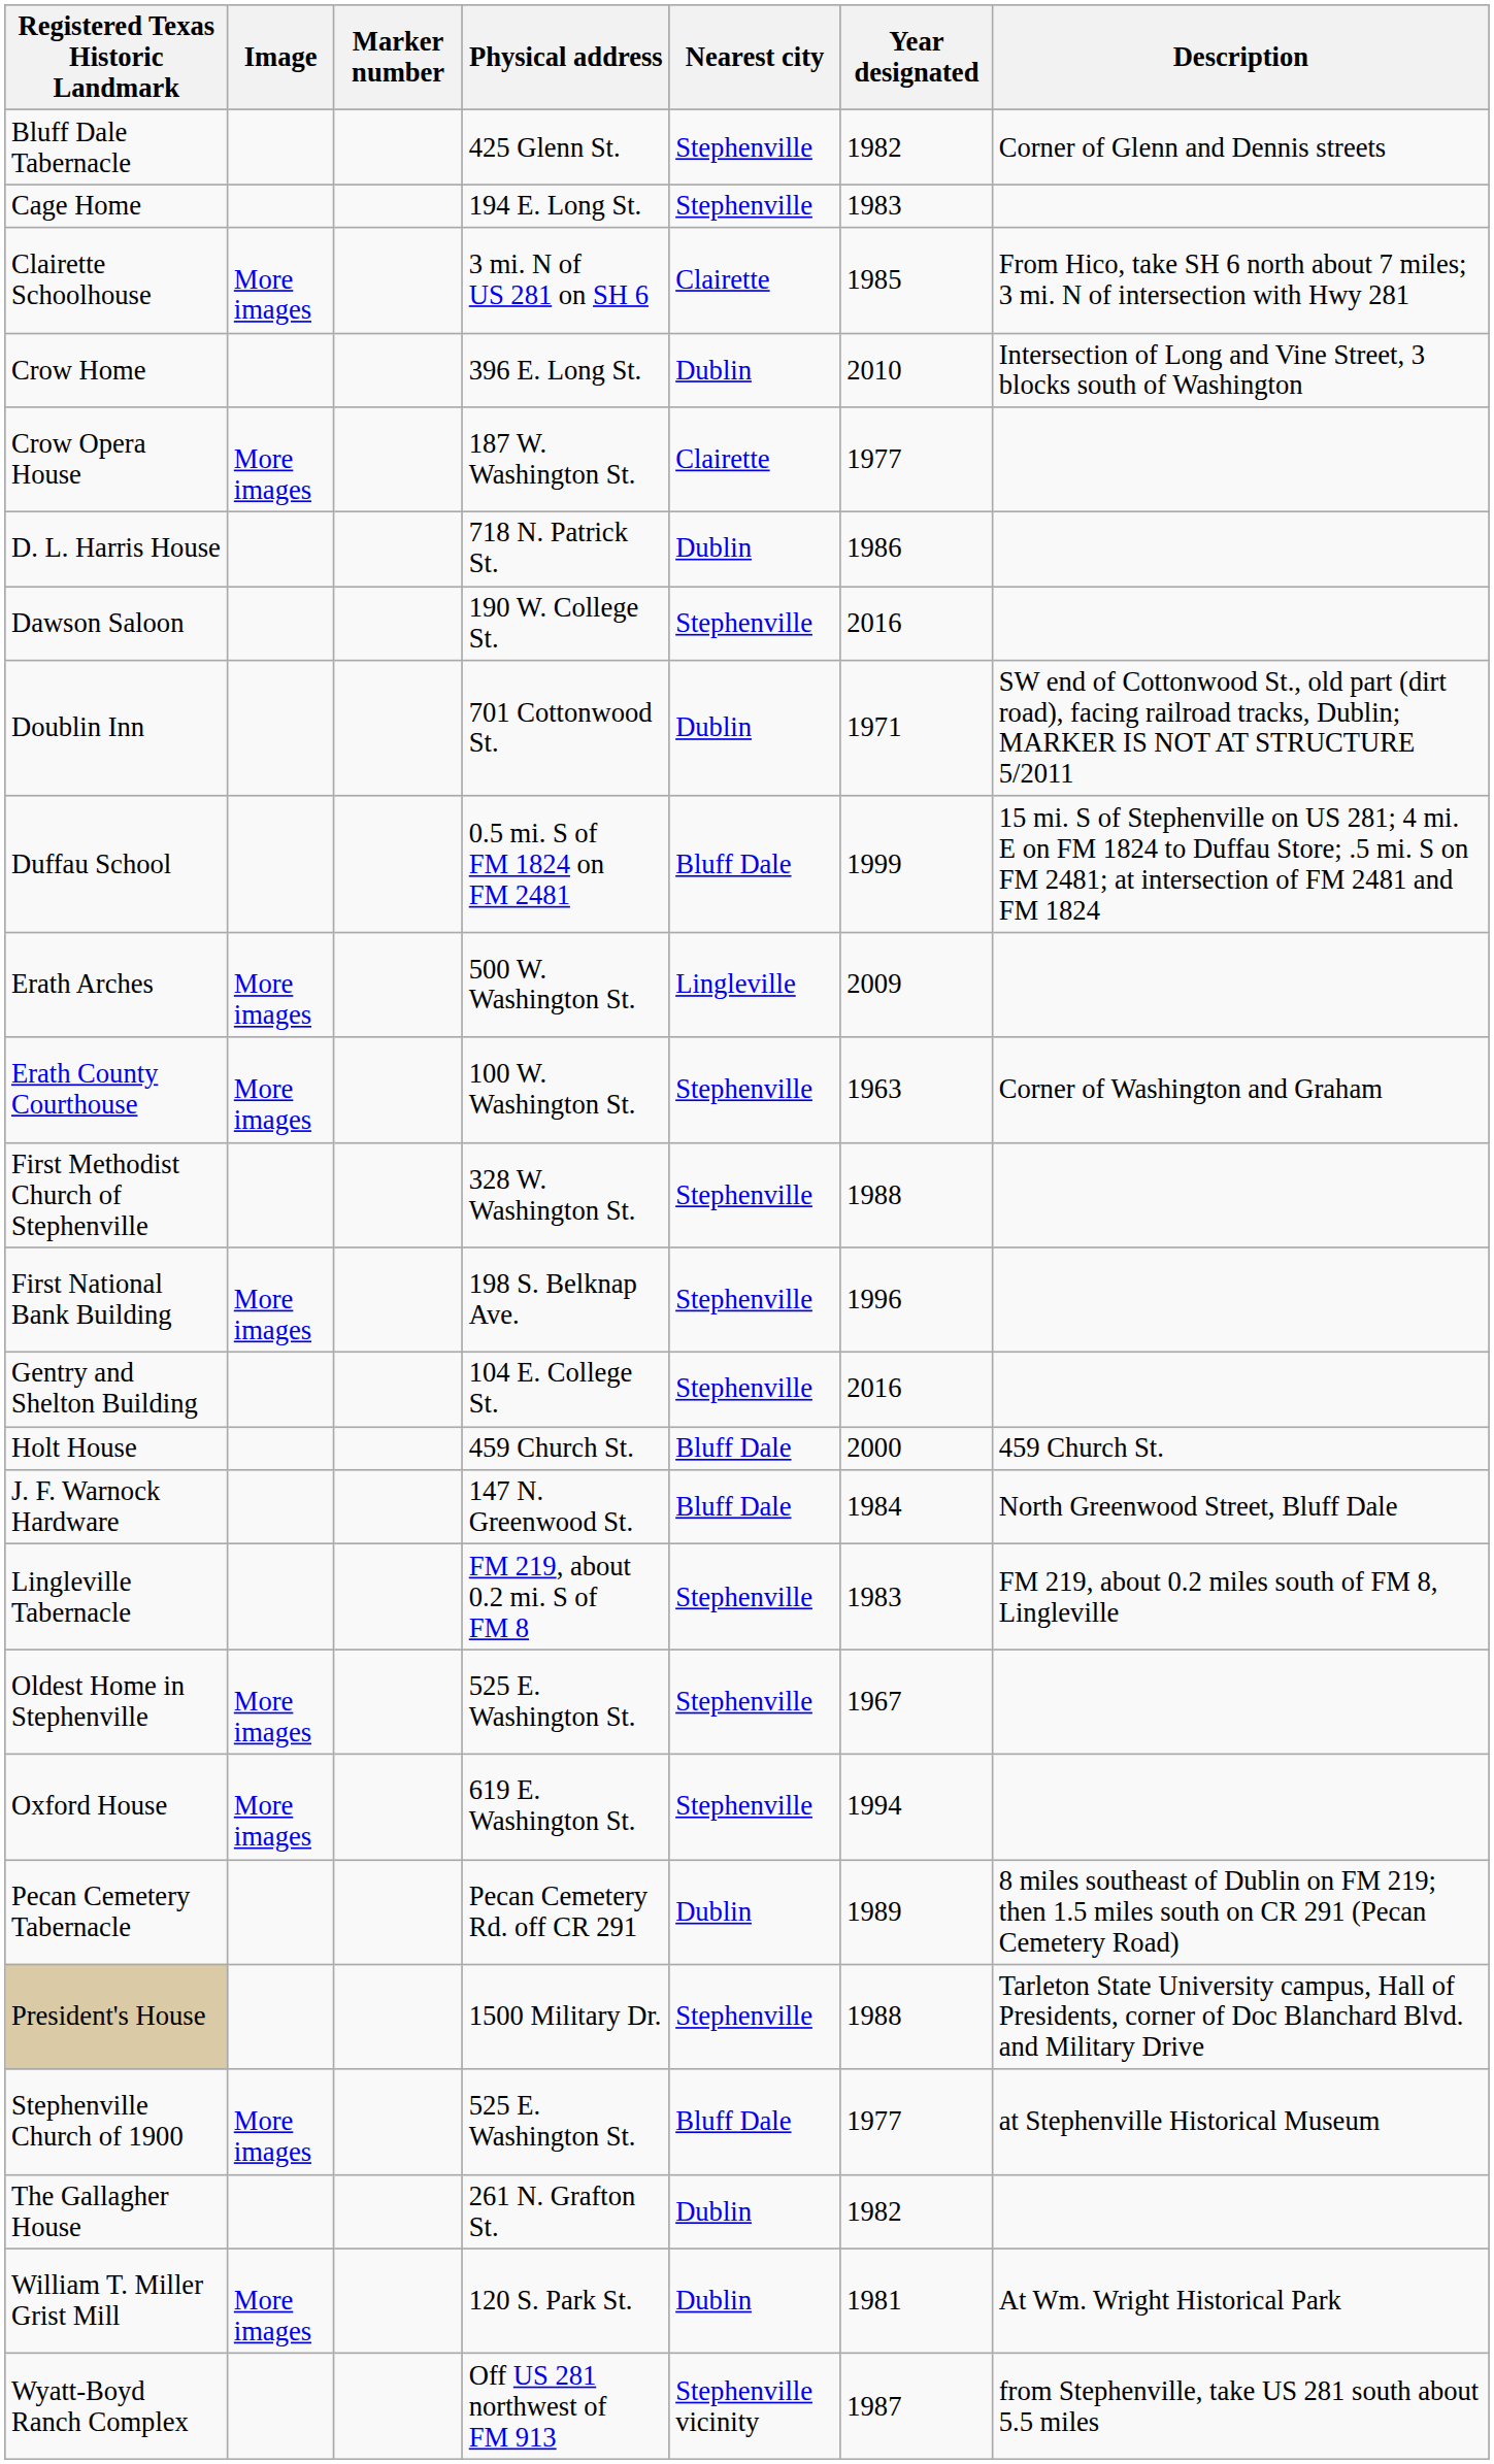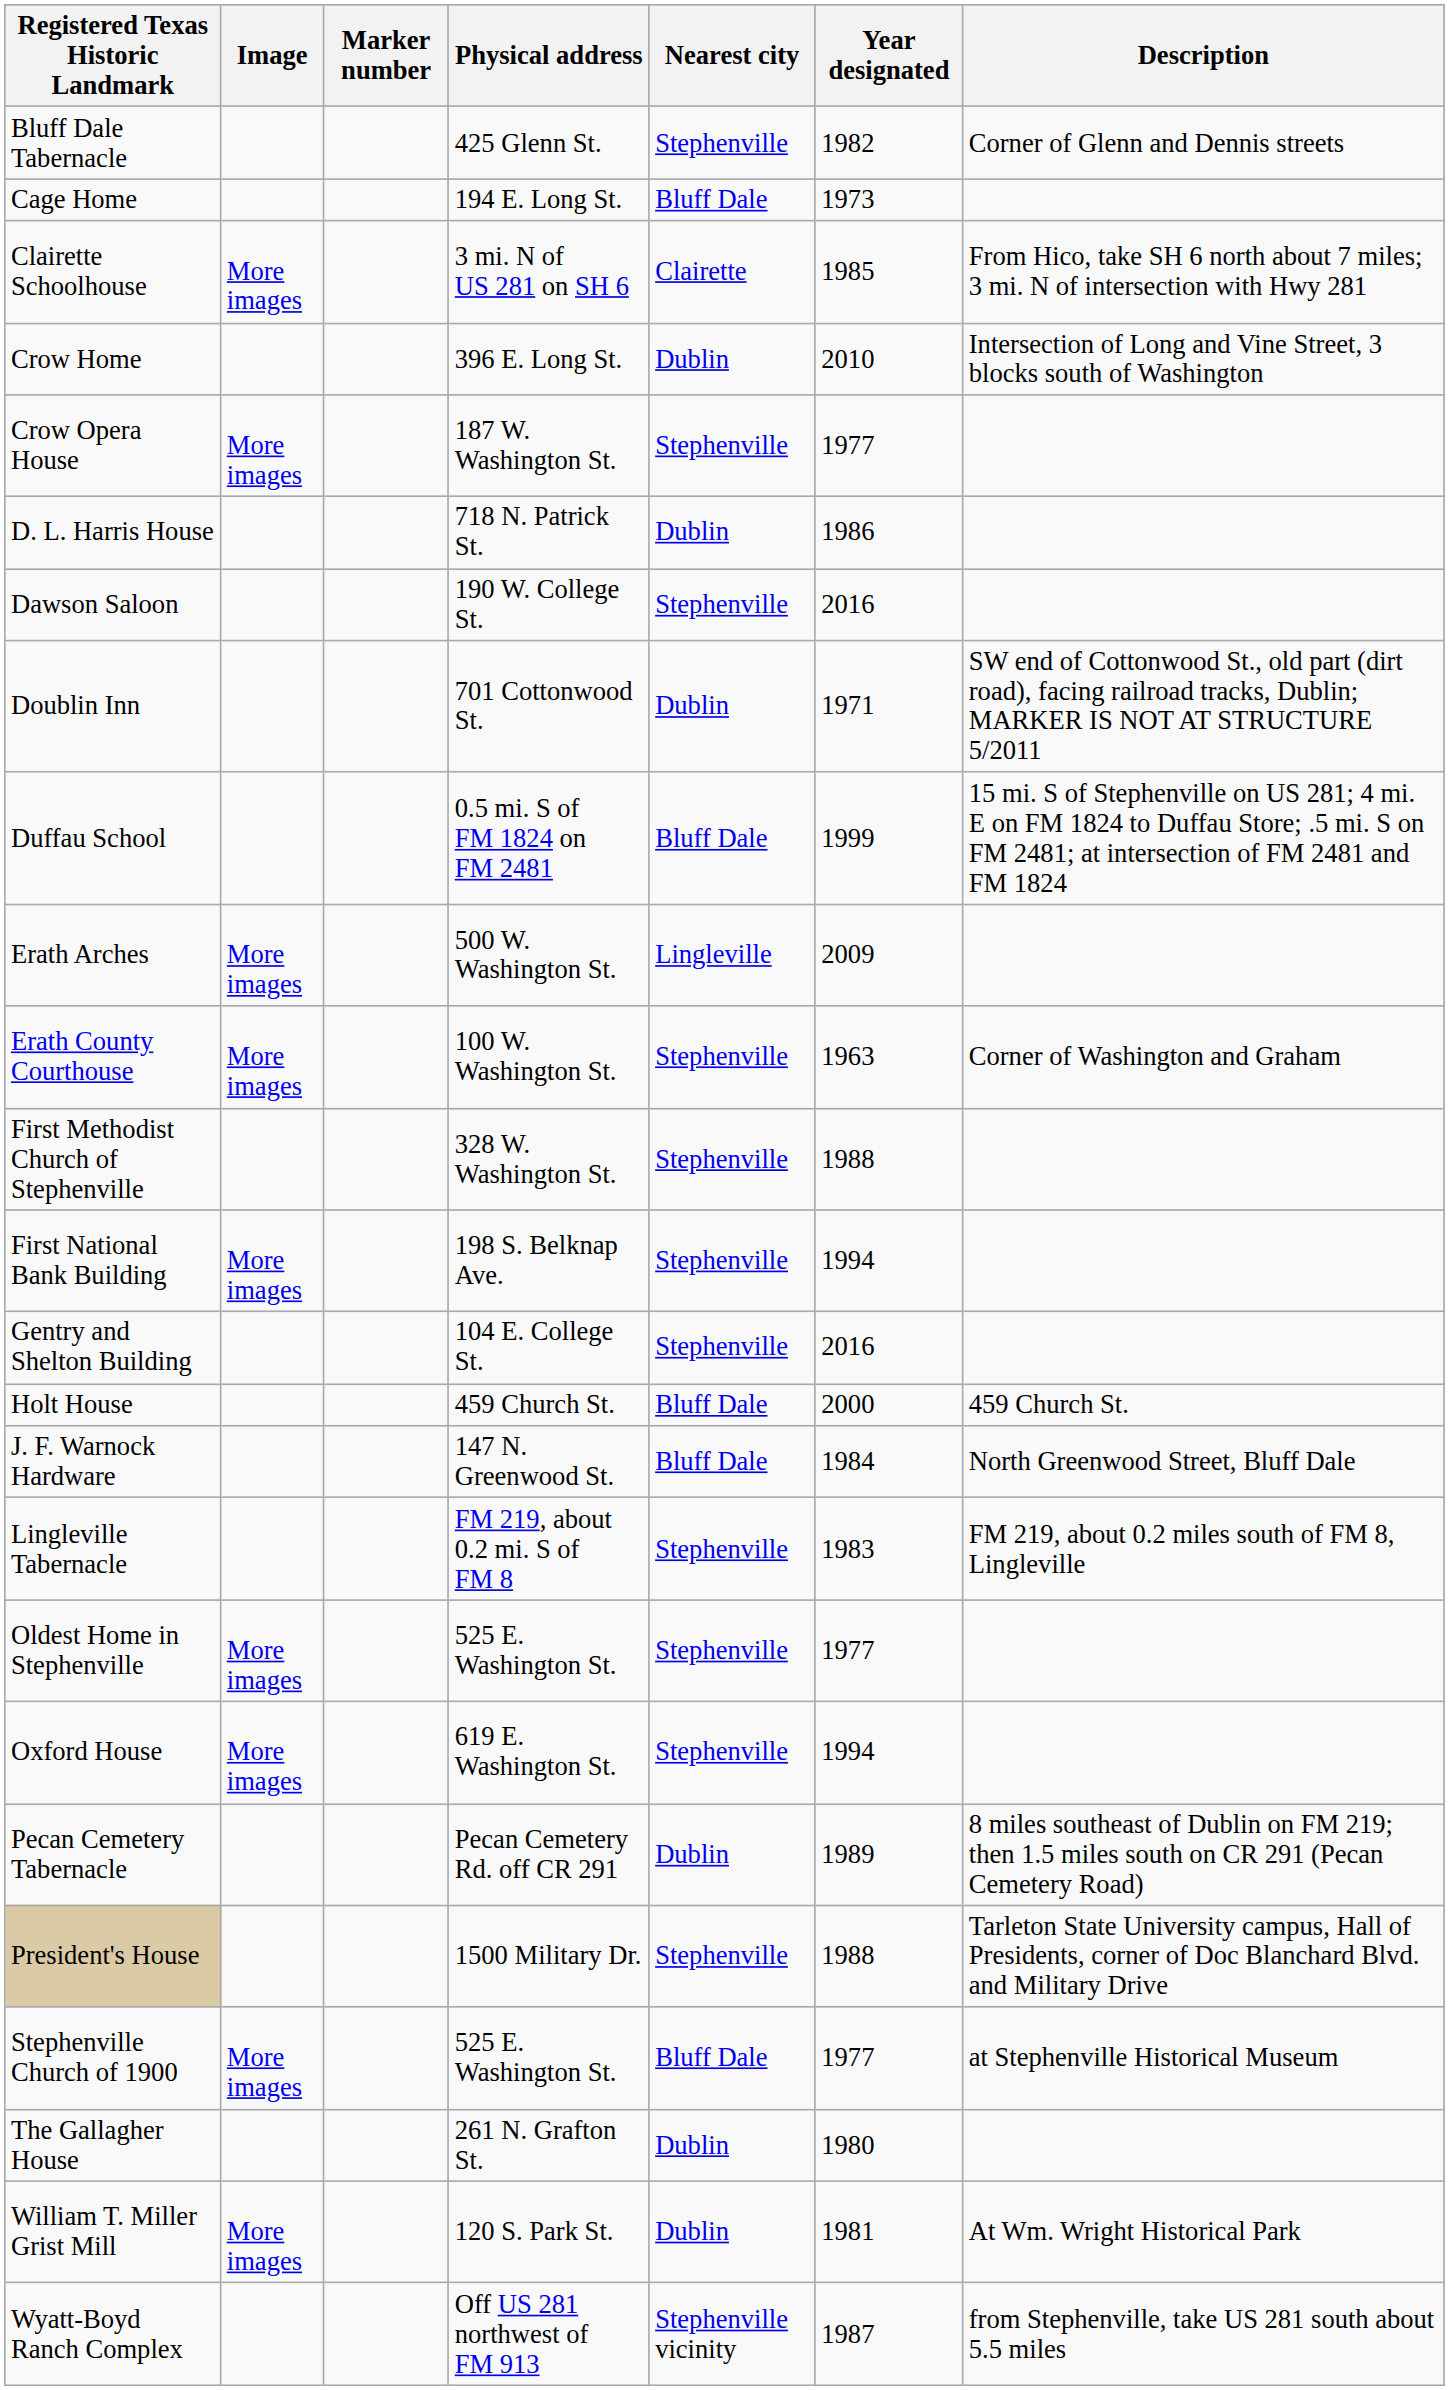Cage Home | Nearest city: Stephenville -> Bluff Dale
Cage Home | Year designated: 1983 -> 1973
Crow Opera House | Nearest city: Clairette -> Stephenville
First National Bank Building | Year designated: 1996 -> 1994
Oldest Home in Stephenville | Year designated: 1967 -> 1977
The Gallagher House | Year designated: 1982 -> 1980
